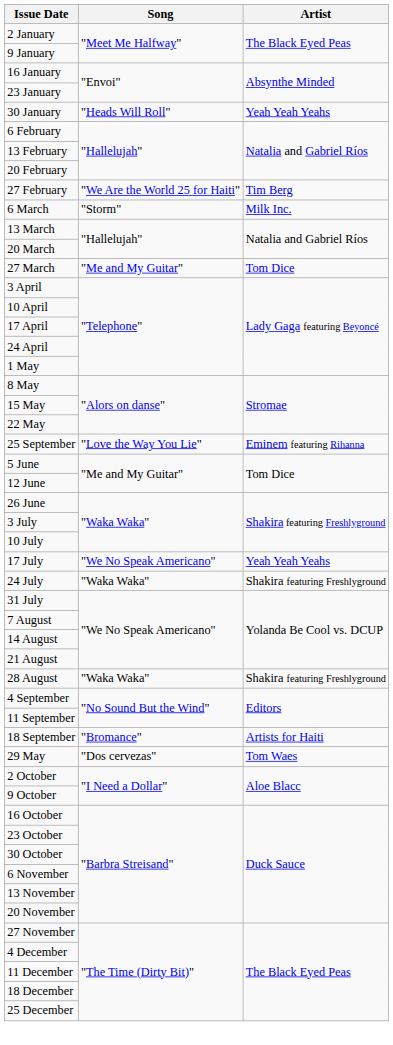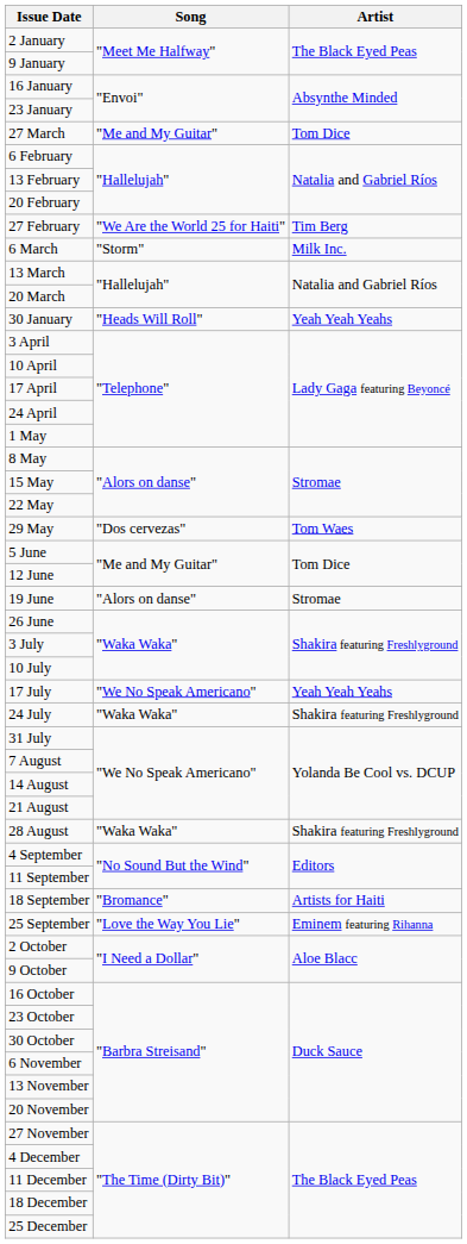rows swapped: 30 January <-> 27 March
rows swapped: 29 May <-> 25 September
+ row: 19 June | "Alors on danse" | Stromae
